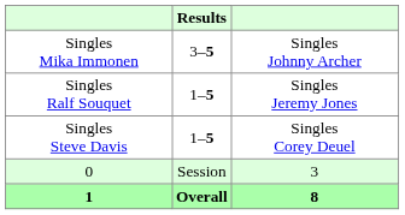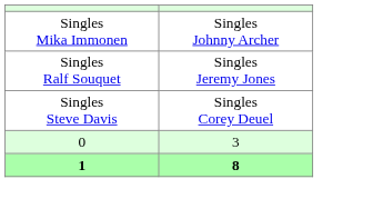- column: Results | 3–5 | 1–5 | 1–5 | Session | Overall
